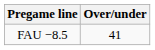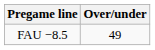FAU −8.5 | Over/under: 41 -> 49
